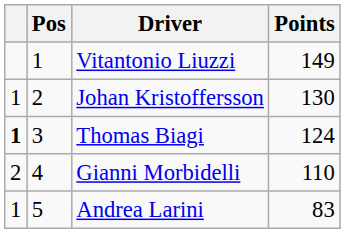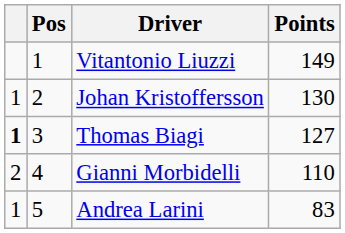Thomas Biagi | Points: 124 -> 127
